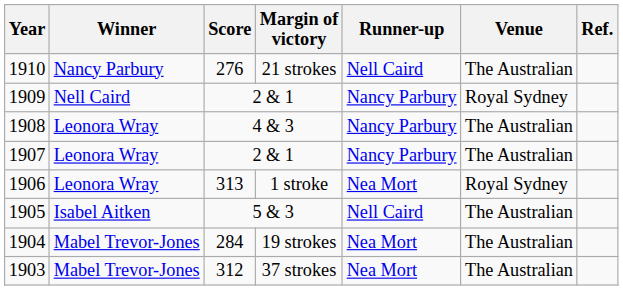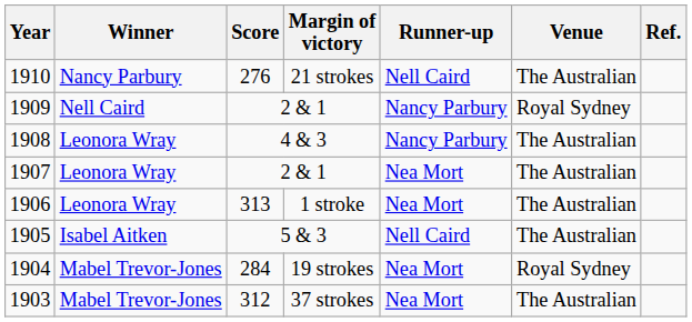1907 | Runner-up: Nancy Parbury -> Nea Mort
1906 | Venue: Royal Sydney -> The Australian
1904 | Venue: The Australian -> Royal Sydney
